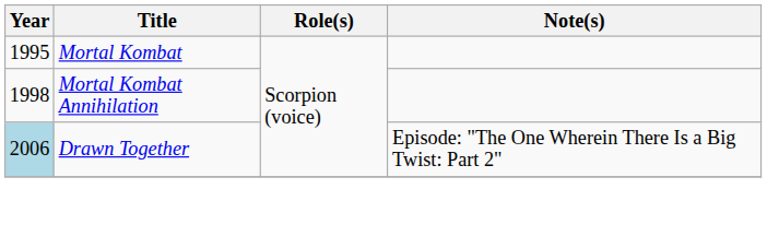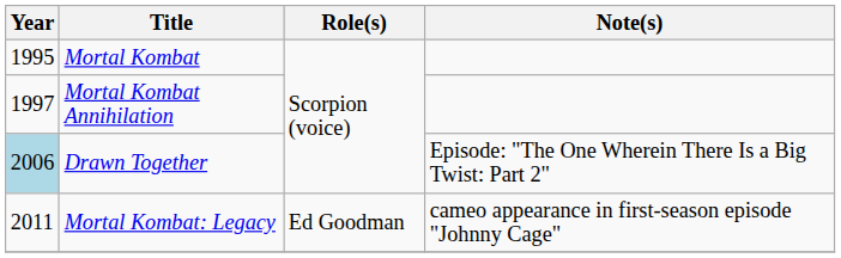Mortal Kombat Annihilation | Year: 1998 -> 1997
+ row: 2011 | Mortal Kombat: Legacy | Ed Goodman | cameo appearance in first-season episode "Johnny Cage"
